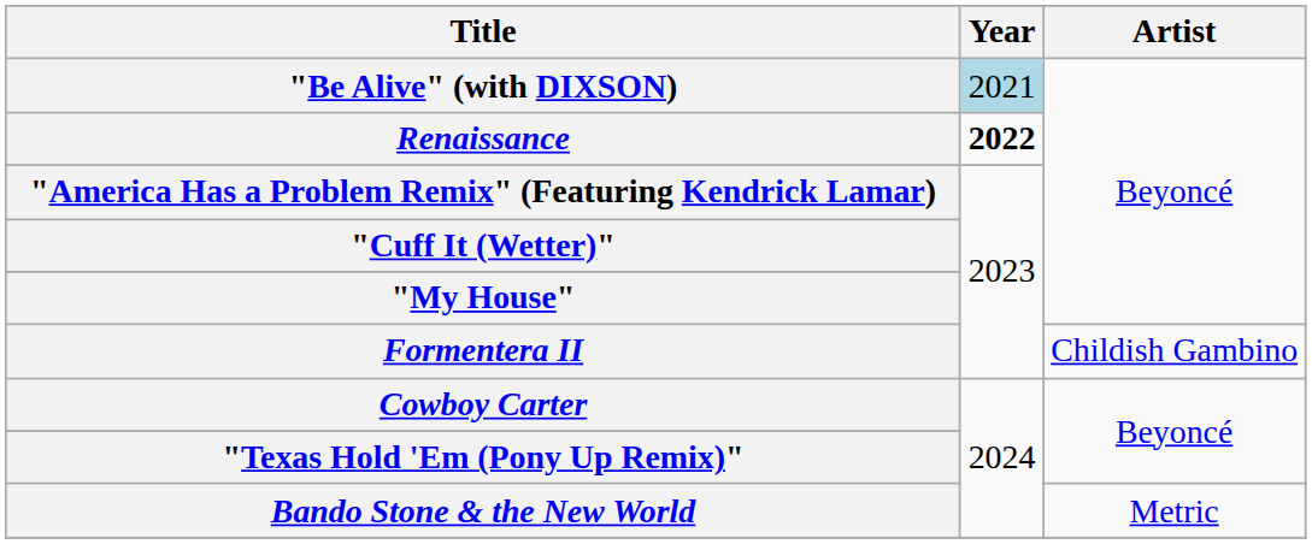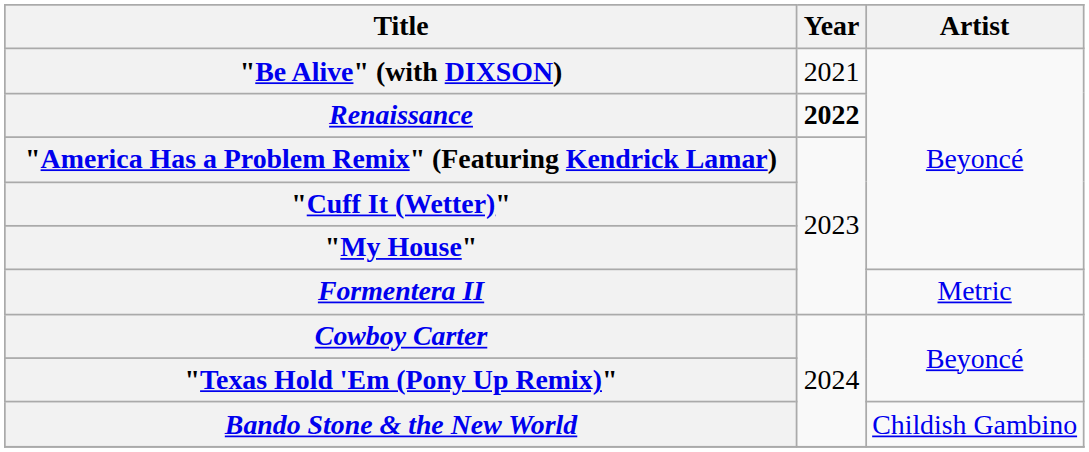"Be Alive" (with DIXSON) | Year: lightblue background -> no background
Formentera II | Artist: Childish Gambino -> Metric
Bando Stone & the New World | Artist: Metric -> Childish Gambino
